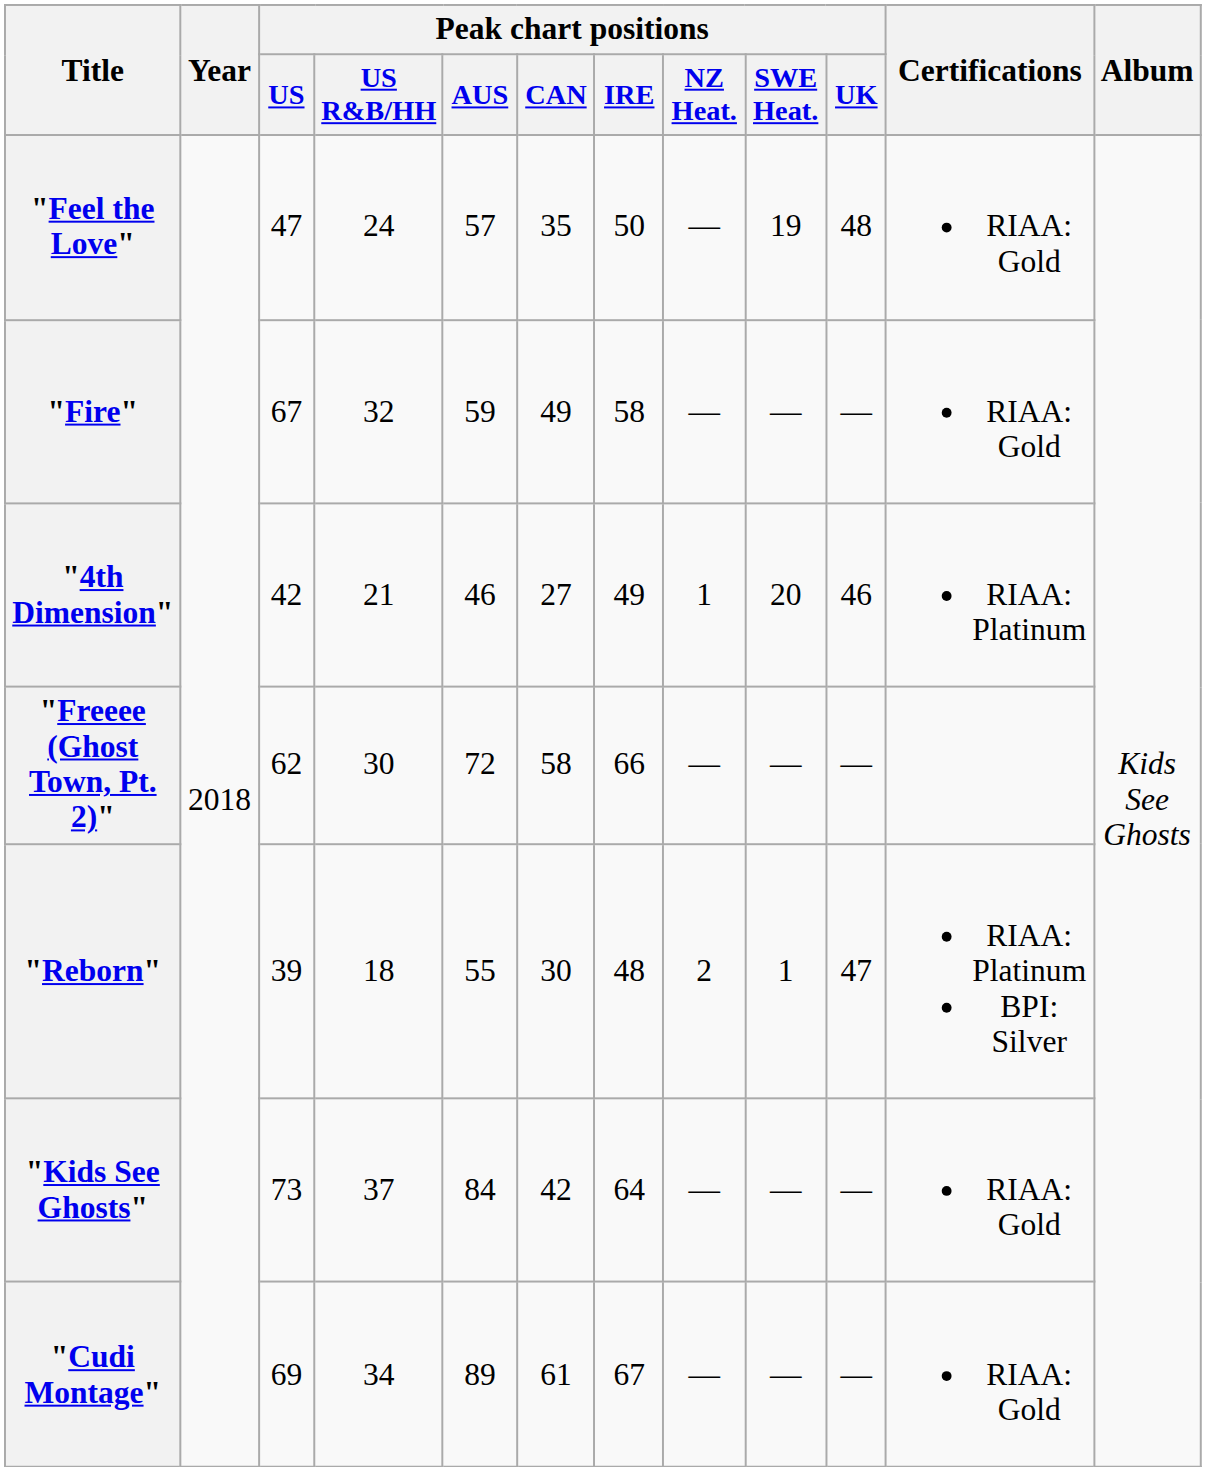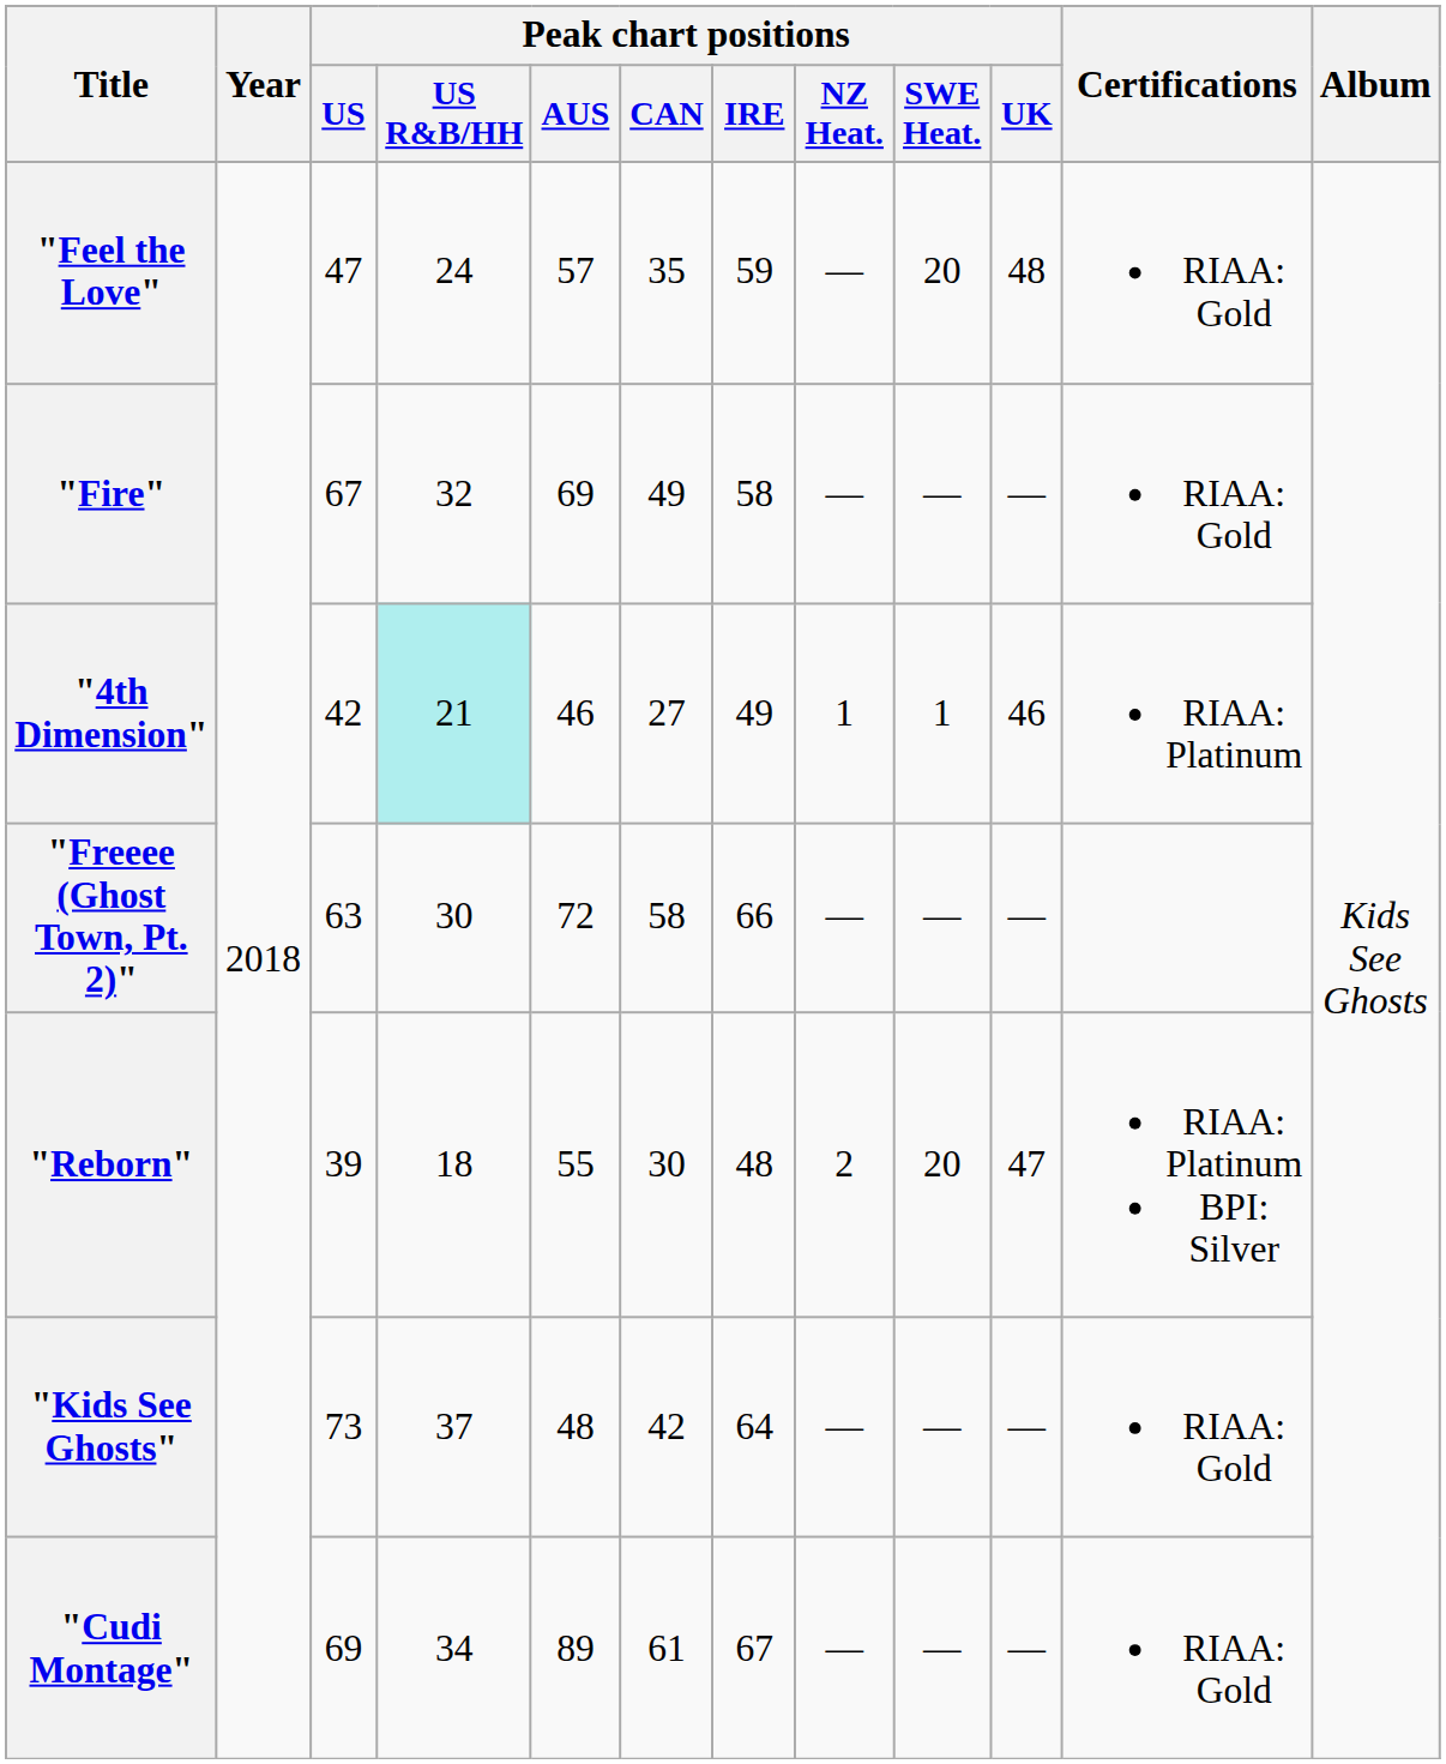"Feel the Love" | Peak chart positions / IRE: 50 -> 59
"Feel the Love" | Peak chart positions / SWE Heat.: 19 -> 20
"Fire" | Peak chart positions / AUS: 59 -> 69
"4th Dimension" | Peak chart positions / US R&B/HH: no background -> paleturquoise background
"4th Dimension" | Peak chart positions / SWE Heat.: 20 -> 1
"Freeee (Ghost Town, Pt. 2)" | Peak chart positions / US: 62 -> 63
"Reborn" | Peak chart positions / SWE Heat.: 1 -> 20
"Kids See Ghosts" | Peak chart positions / AUS: 84 -> 48
